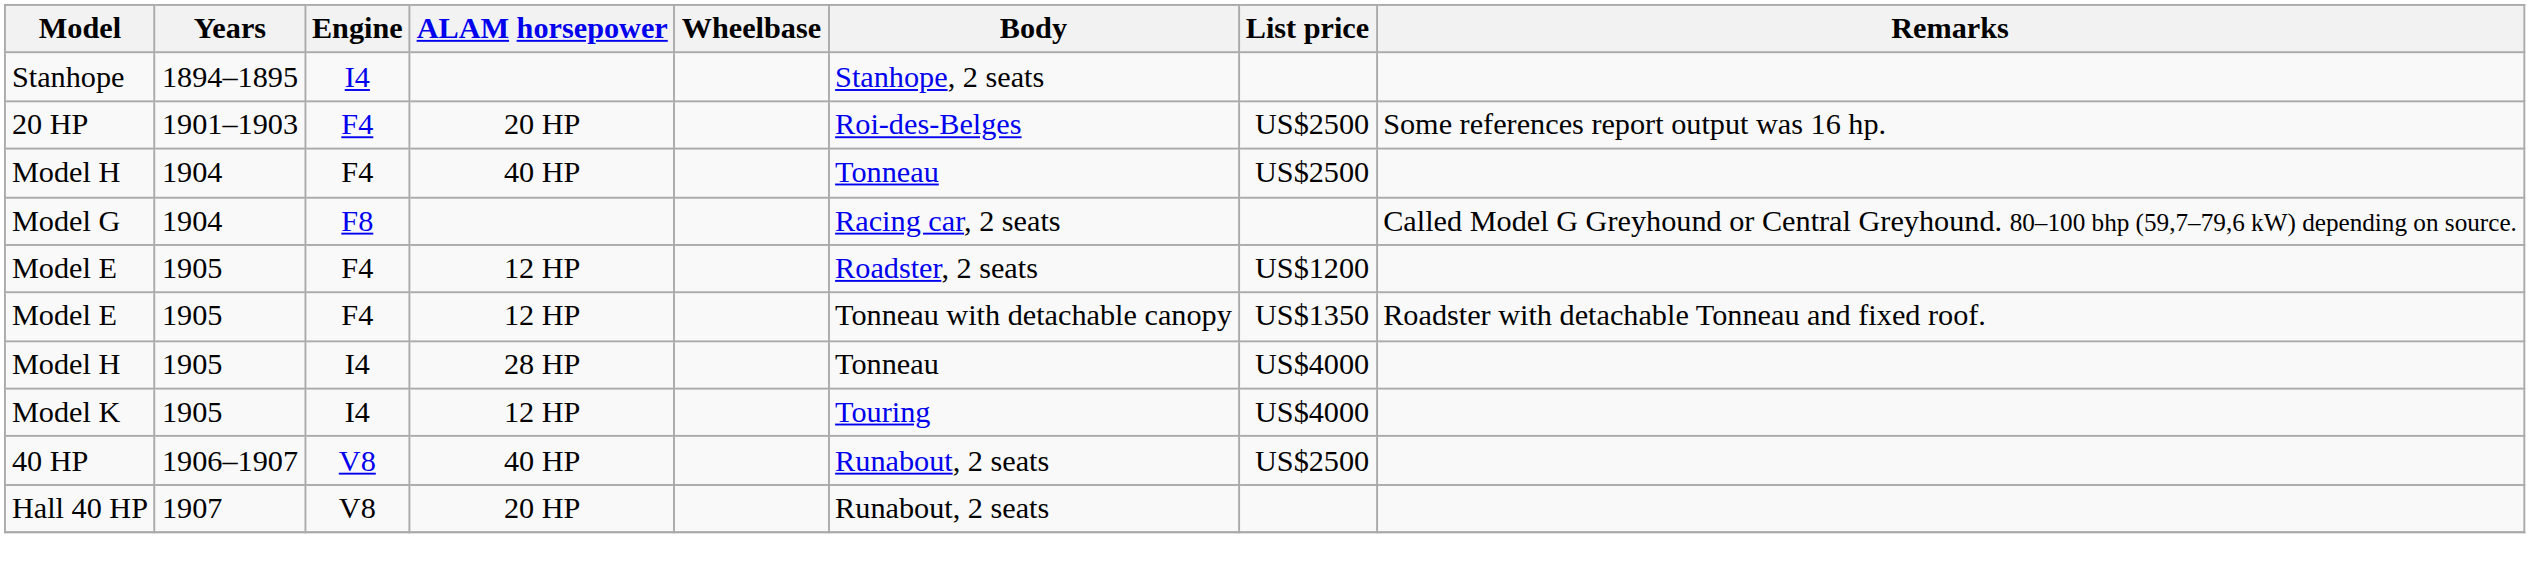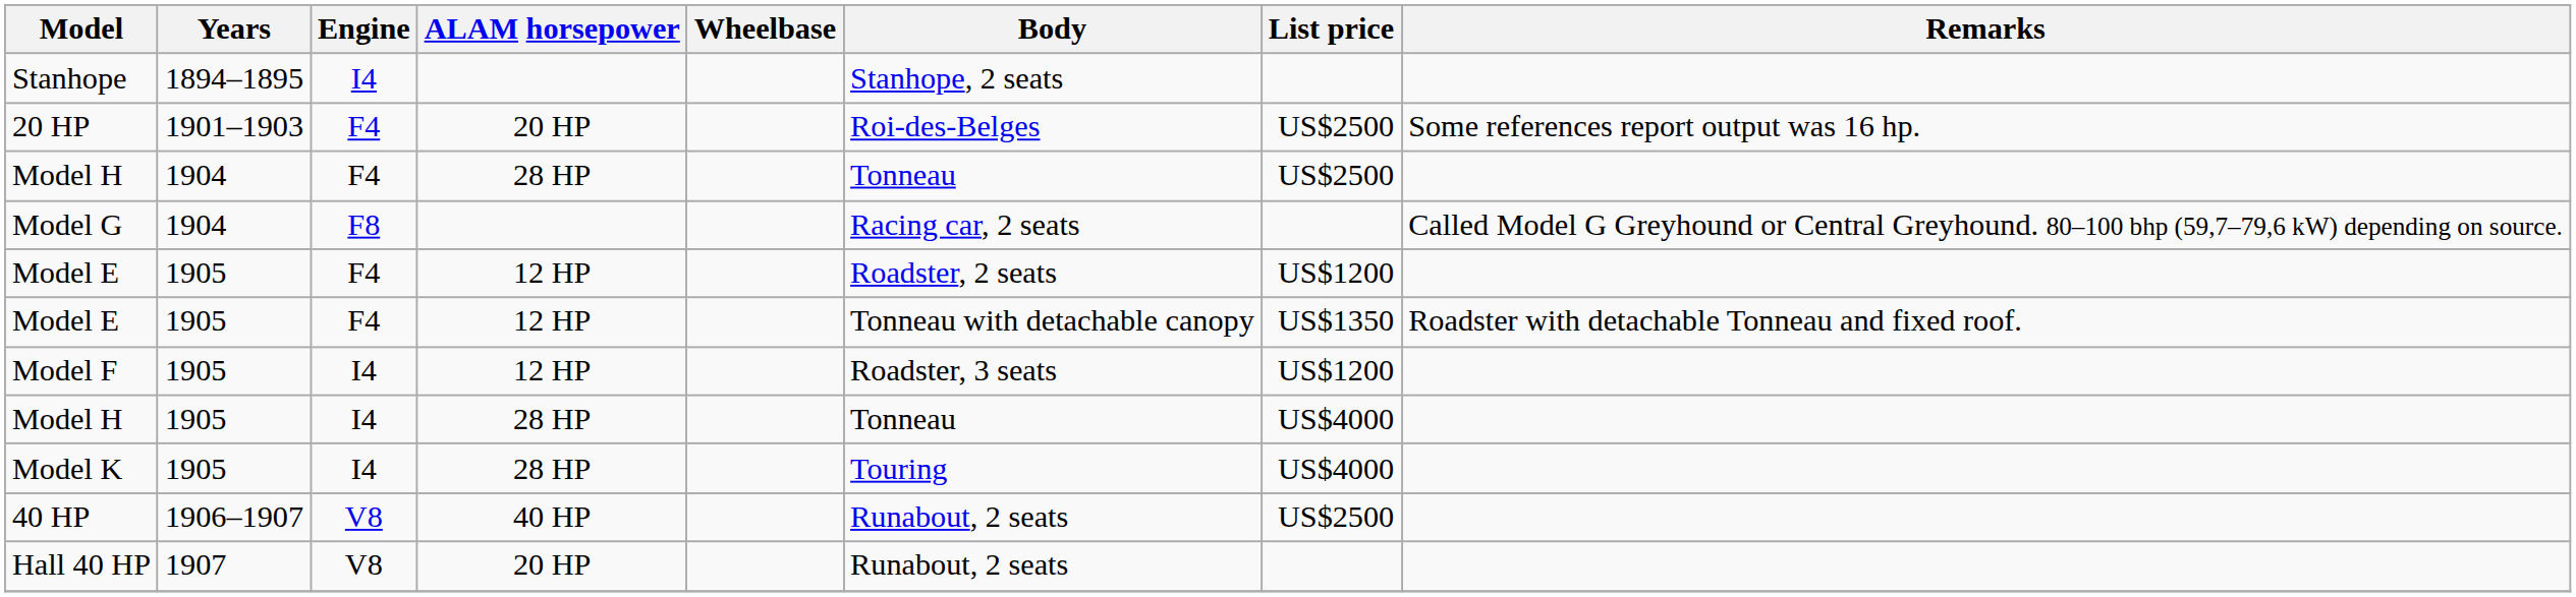Model H / 1904 | ALAM horsepower: 40 HP -> 28 HP
+ row: Model F | 1905 | I4 | 12 HP | Roadster, 3 seats | US$1200
Model K | ALAM horsepower: 12 HP -> 28 HP
